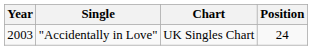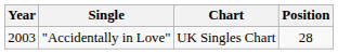"Accidentally in Love" | Position: 24 -> 28
